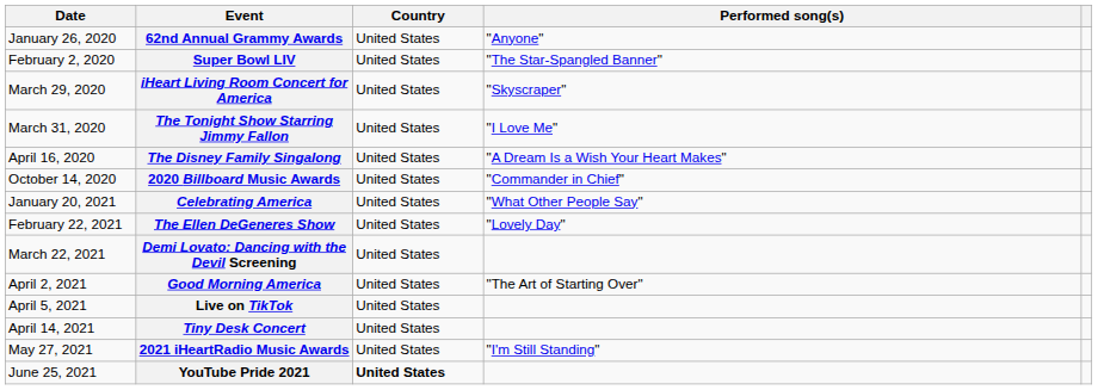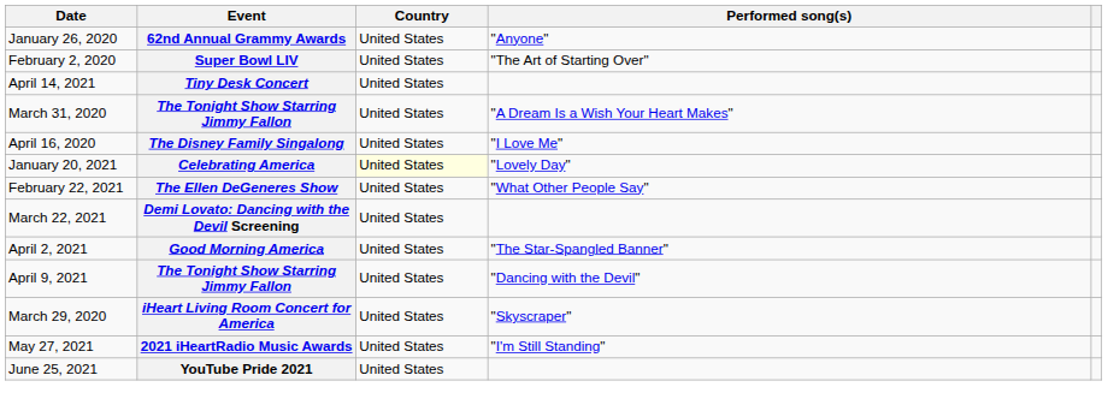Super Bowl LIV | Performed song(s): "The Star-Spangled Banner" -> "The Art of Starting Over"
rows swapped: iHeart Living Room Concert for America <-> Tiny Desk Concert
March 31, 2020 / The Tonight Show Starring Jimmy Fallon | Performed song(s): "I Love Me" -> "A Dream Is a Wish Your Heart Makes"
The Disney Family Singalong | Performed song(s): "A Dream Is a Wish Your Heart Makes" -> "I Love Me"
- row: October 14, 2020 | 2020 Billboard Music Awards | United States | "Commander in Chief"
Celebrating America | Country: no background -> lightyellow background
Celebrating America | Performed song(s): "What Other People Say" -> "Lovely Day"
The Ellen DeGeneres Show | Performed song(s): "Lovely Day" -> "What Other People Say"
Good Morning America | Performed song(s): "The Art of Starting Over" -> "The Star-Spangled Banner"
- row: April 5, 2021 | Live on TikTok | United States
+ row: April 9, 2021 | The Tonight Show Starring Jimmy Fallon | United States | "Dancing with the Devil"
YouTube Pride 2021 | Country: bold -> normal
